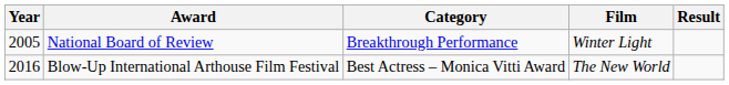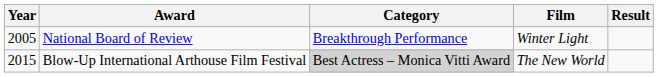Blow-Up International Arthouse Film Festival | Year: 2016 -> 2015
Blow-Up International Arthouse Film Festival | Category: no background -> lightgrey background
